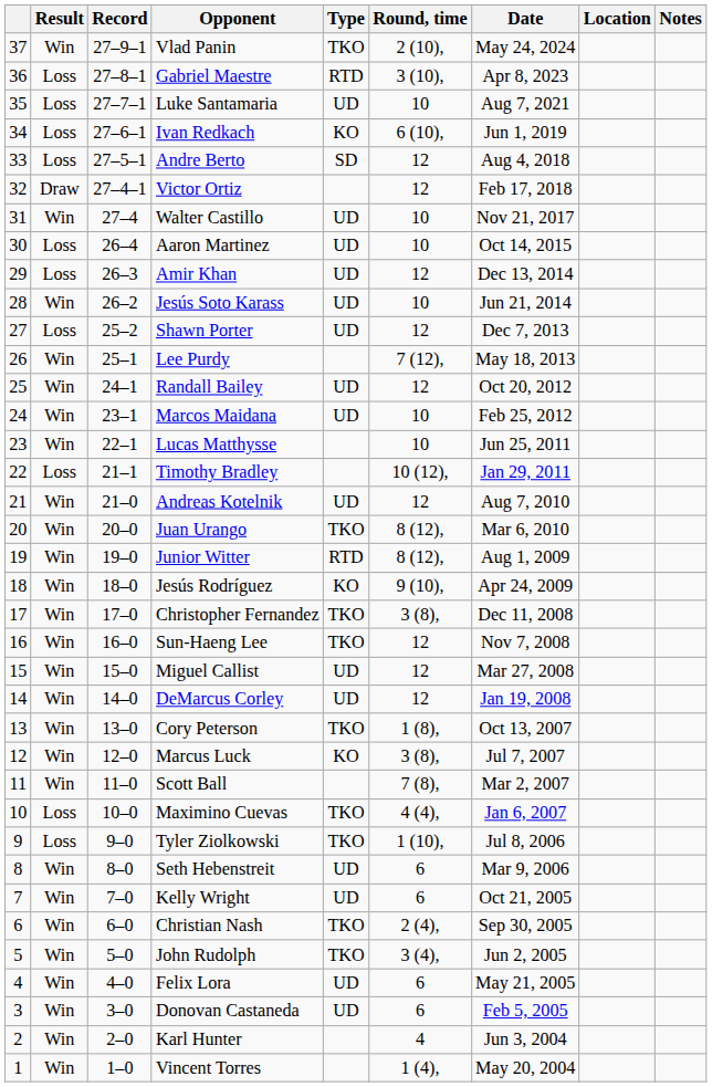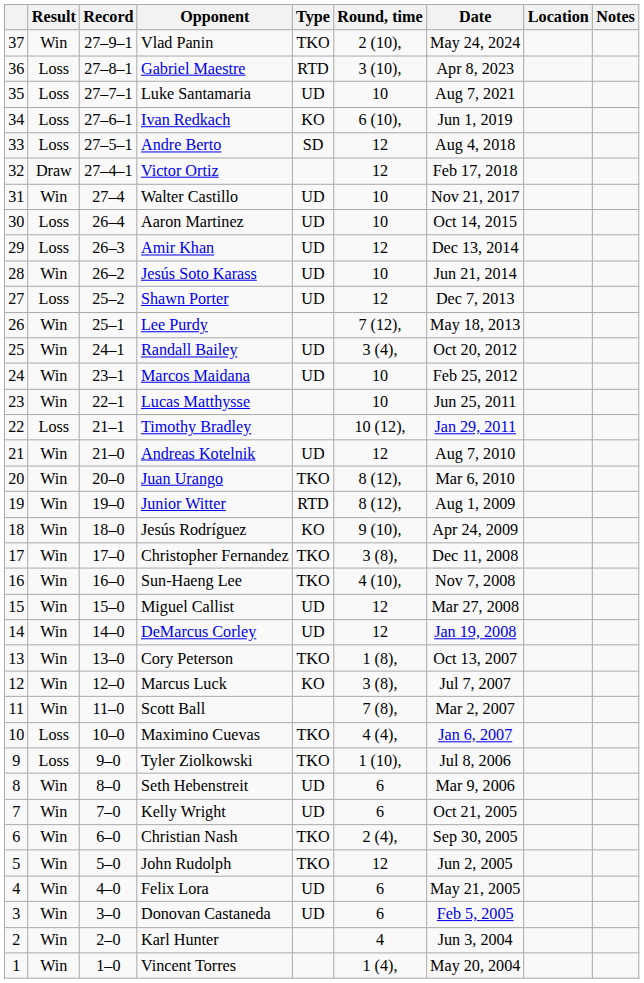Randall Bailey | Round, time: 12 -> 3 (4),
Sun-Haeng Lee | Round, time: 12 -> 4 (10),
John Rudolph | Round, time: 3 (4), -> 12
